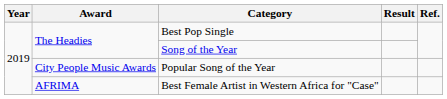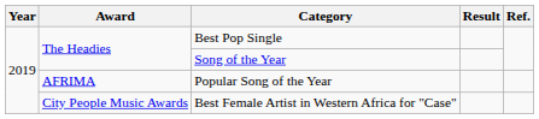Popular Song of the Year | Award: City People Music Awards -> AFRIMA
Best Female Artist in Western Africa for "Case" | Award: AFRIMA -> City People Music Awards
